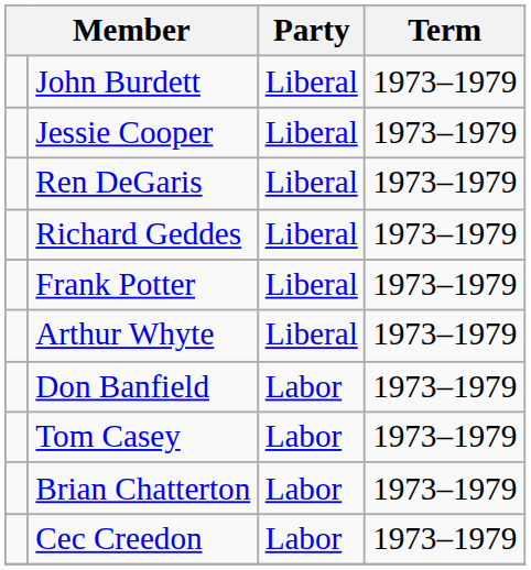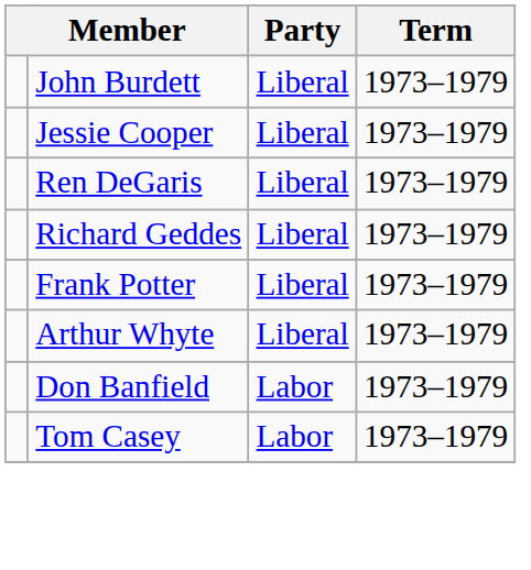- row: Brian Chatterton | Labor | 1973–1979
- row: Cec Creedon | Labor | 1973–1979
